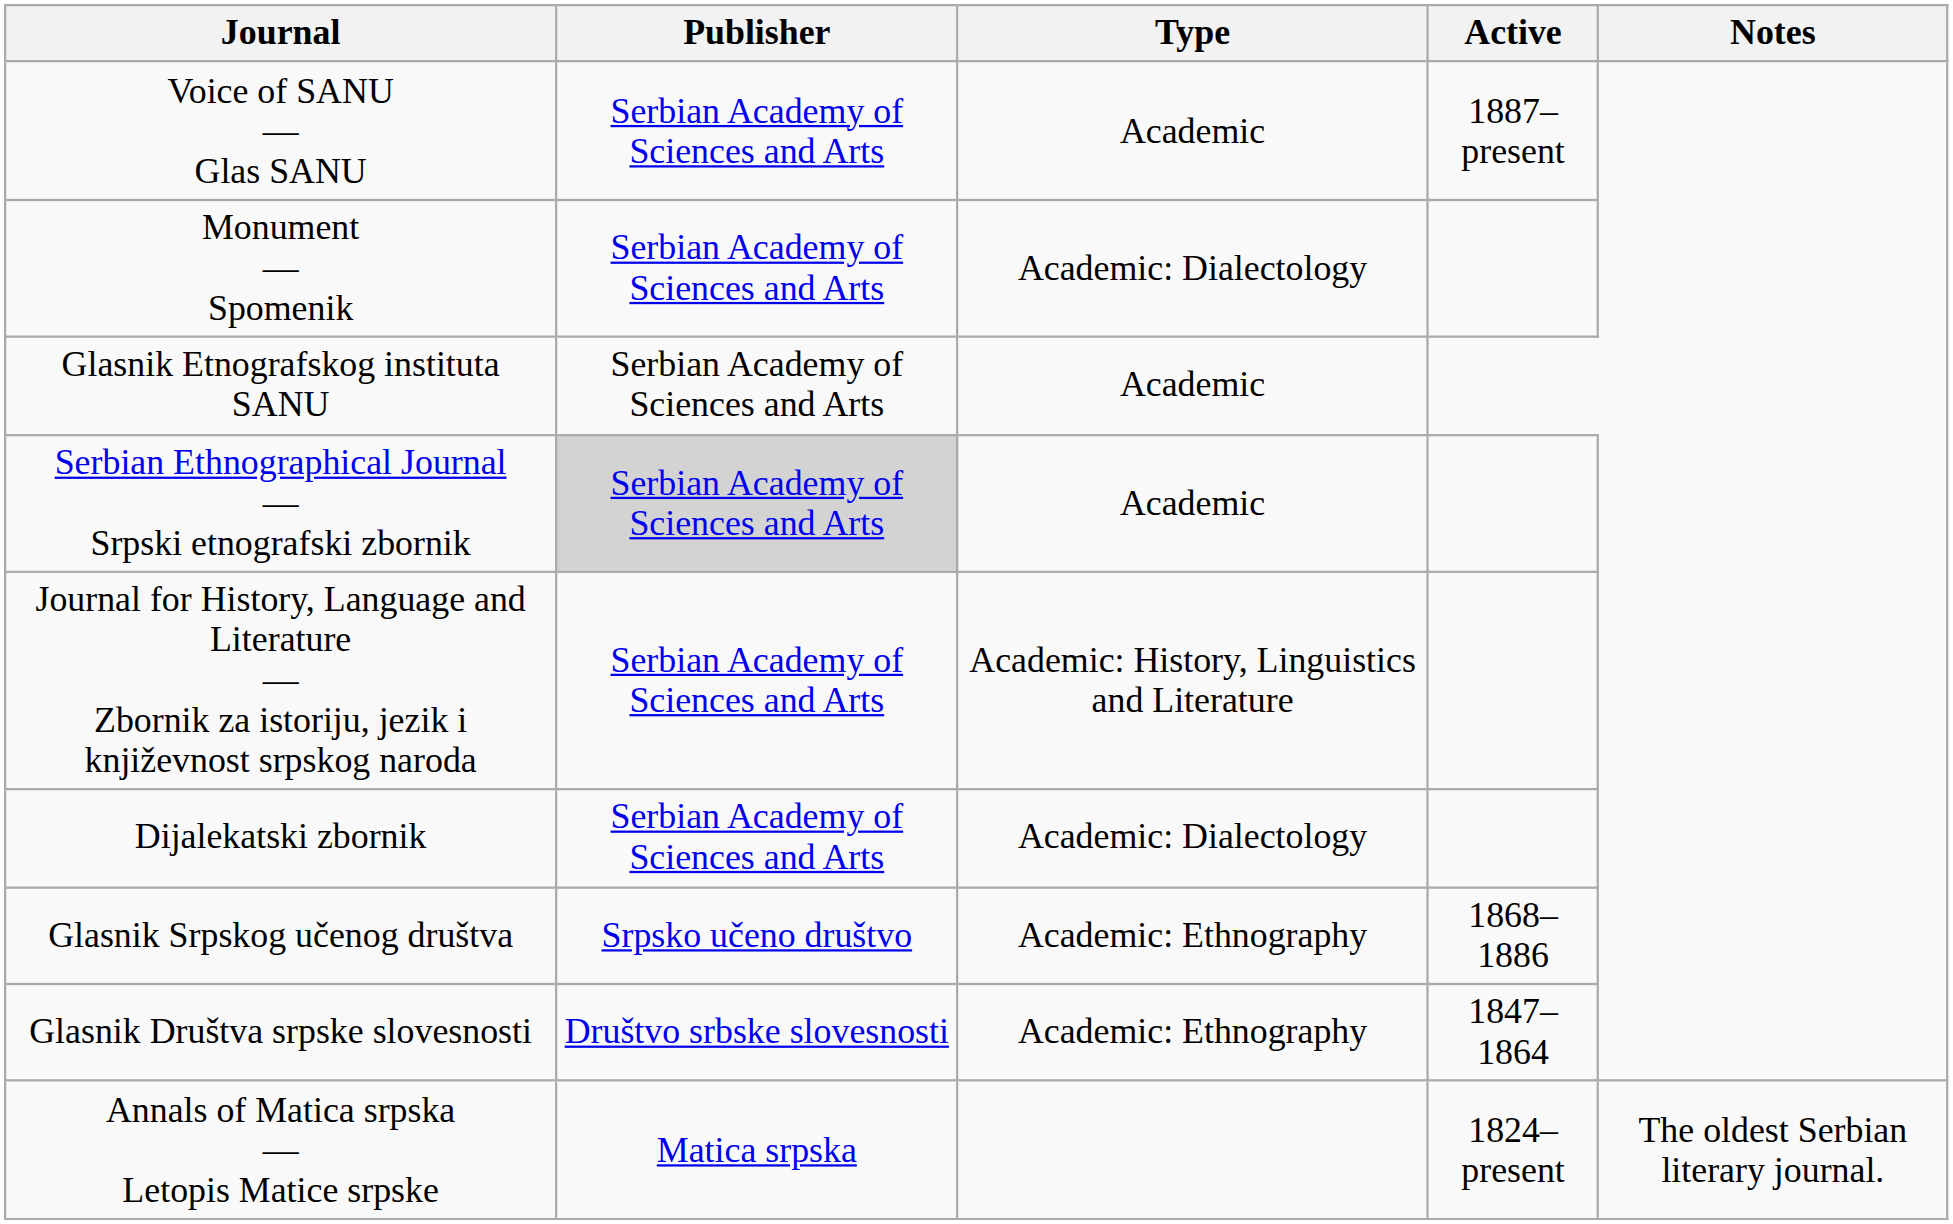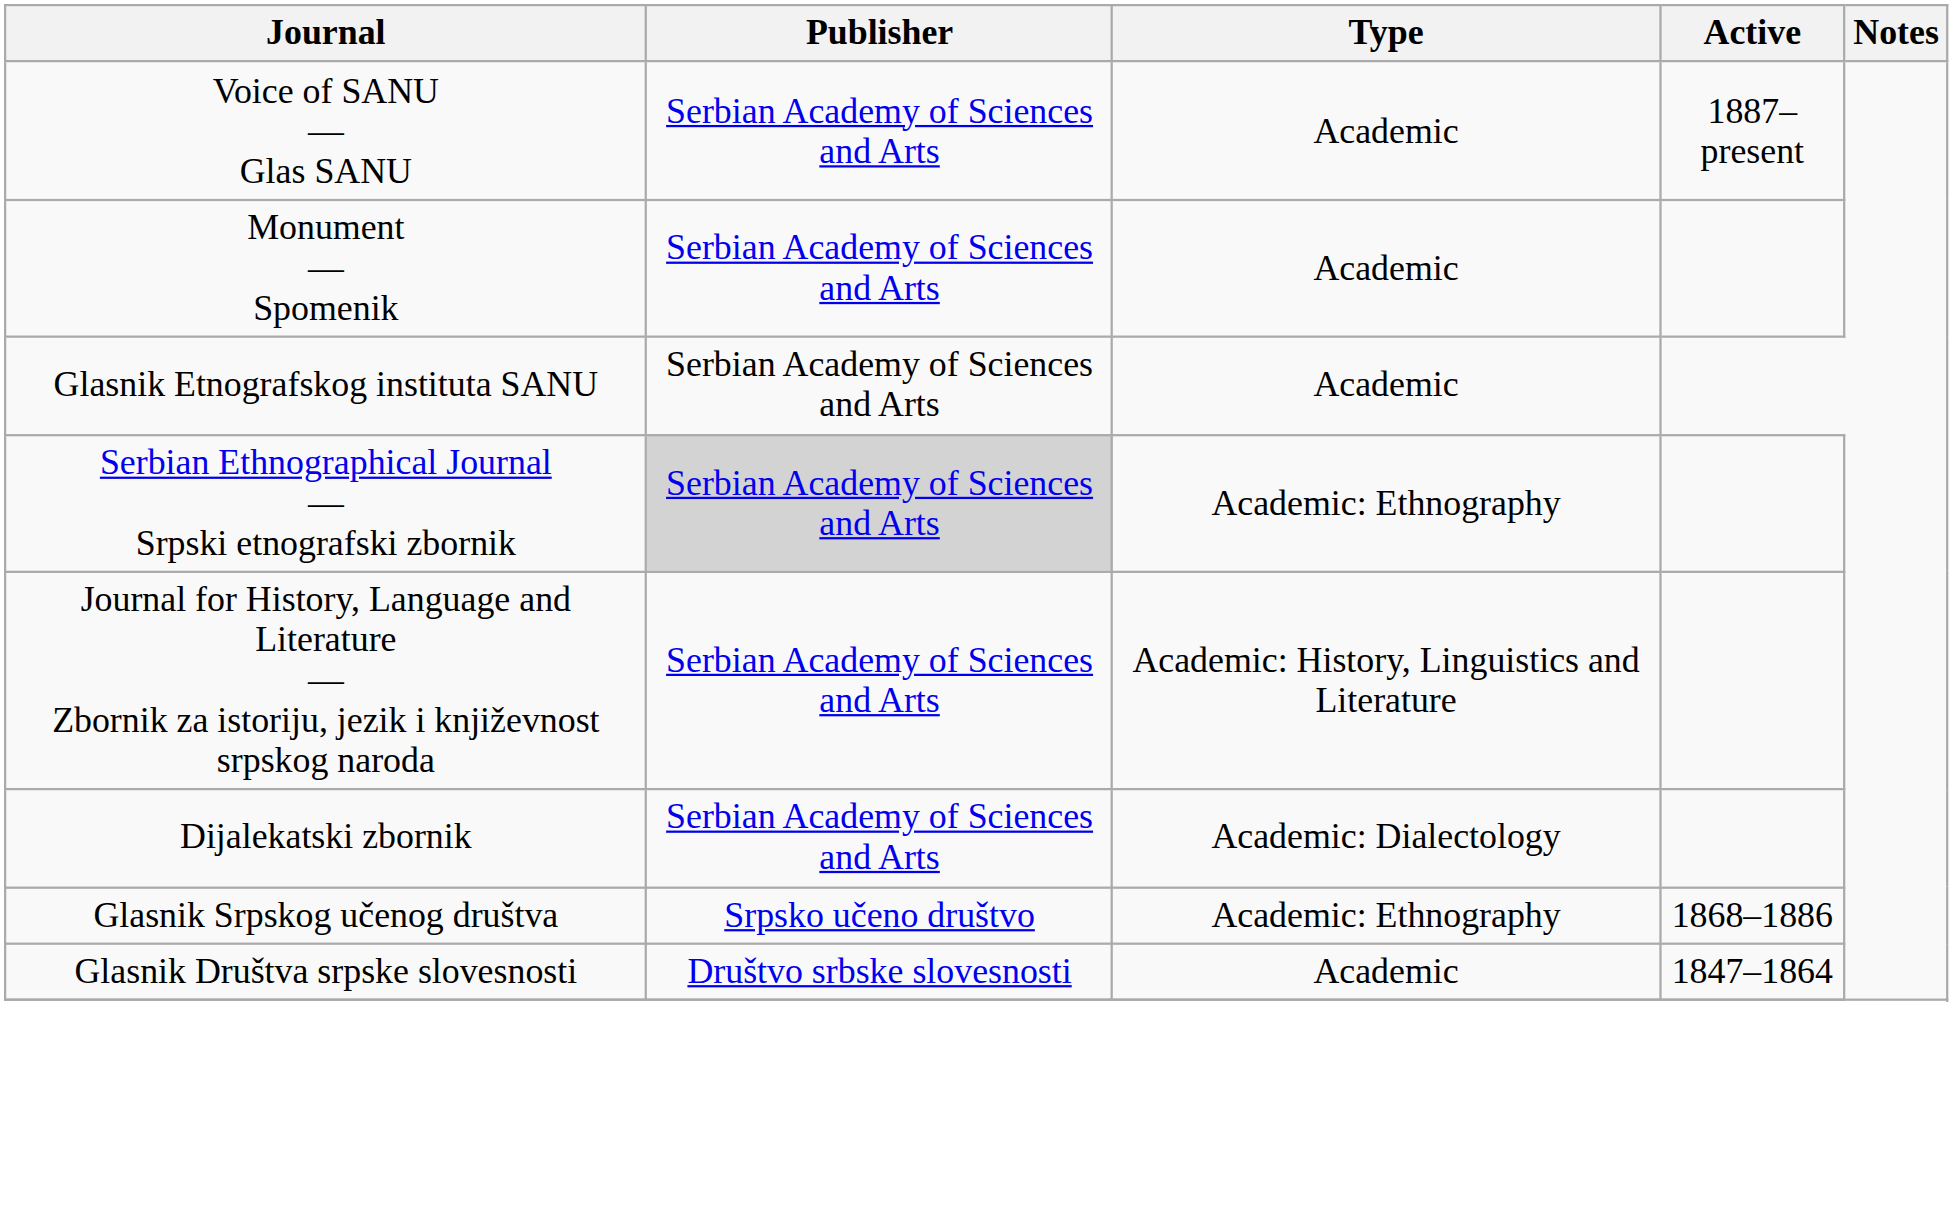Monument — Spomenik | Type: Academic: Dialectology -> Academic
Serbian Ethnographical Journal — Srpski etnografski zbornik | Type: Academic -> Academic: Ethnography
Glasnik Društva srpske slovesnosti | Type: Academic: Ethnography -> Academic
- row: Annals of Matica srpska — Letopis Matice srpske | Matica srpska | 1824–present | The oldest Serbian literary journal.
